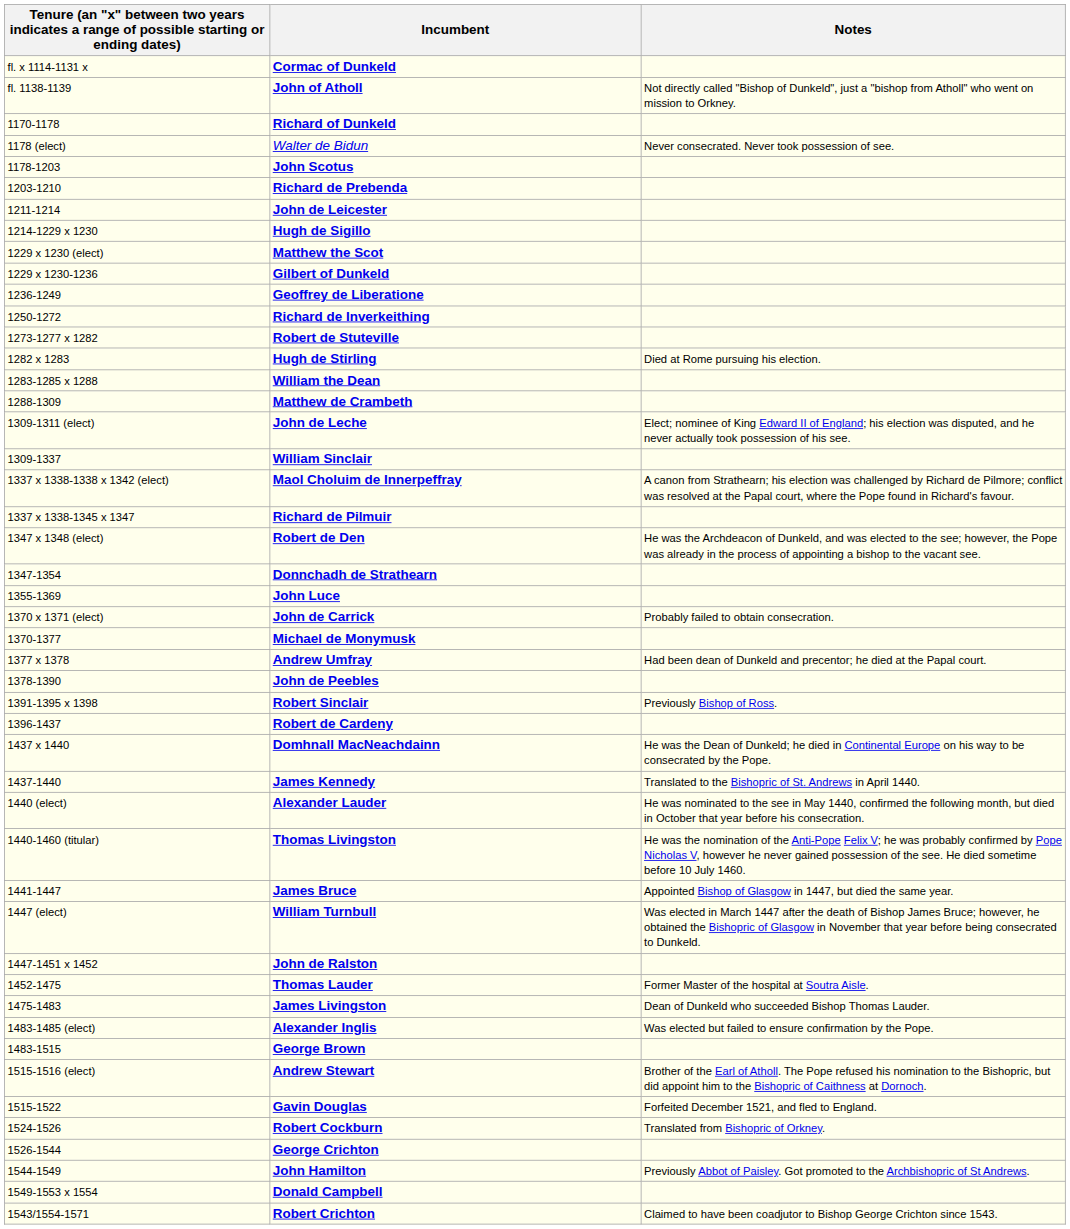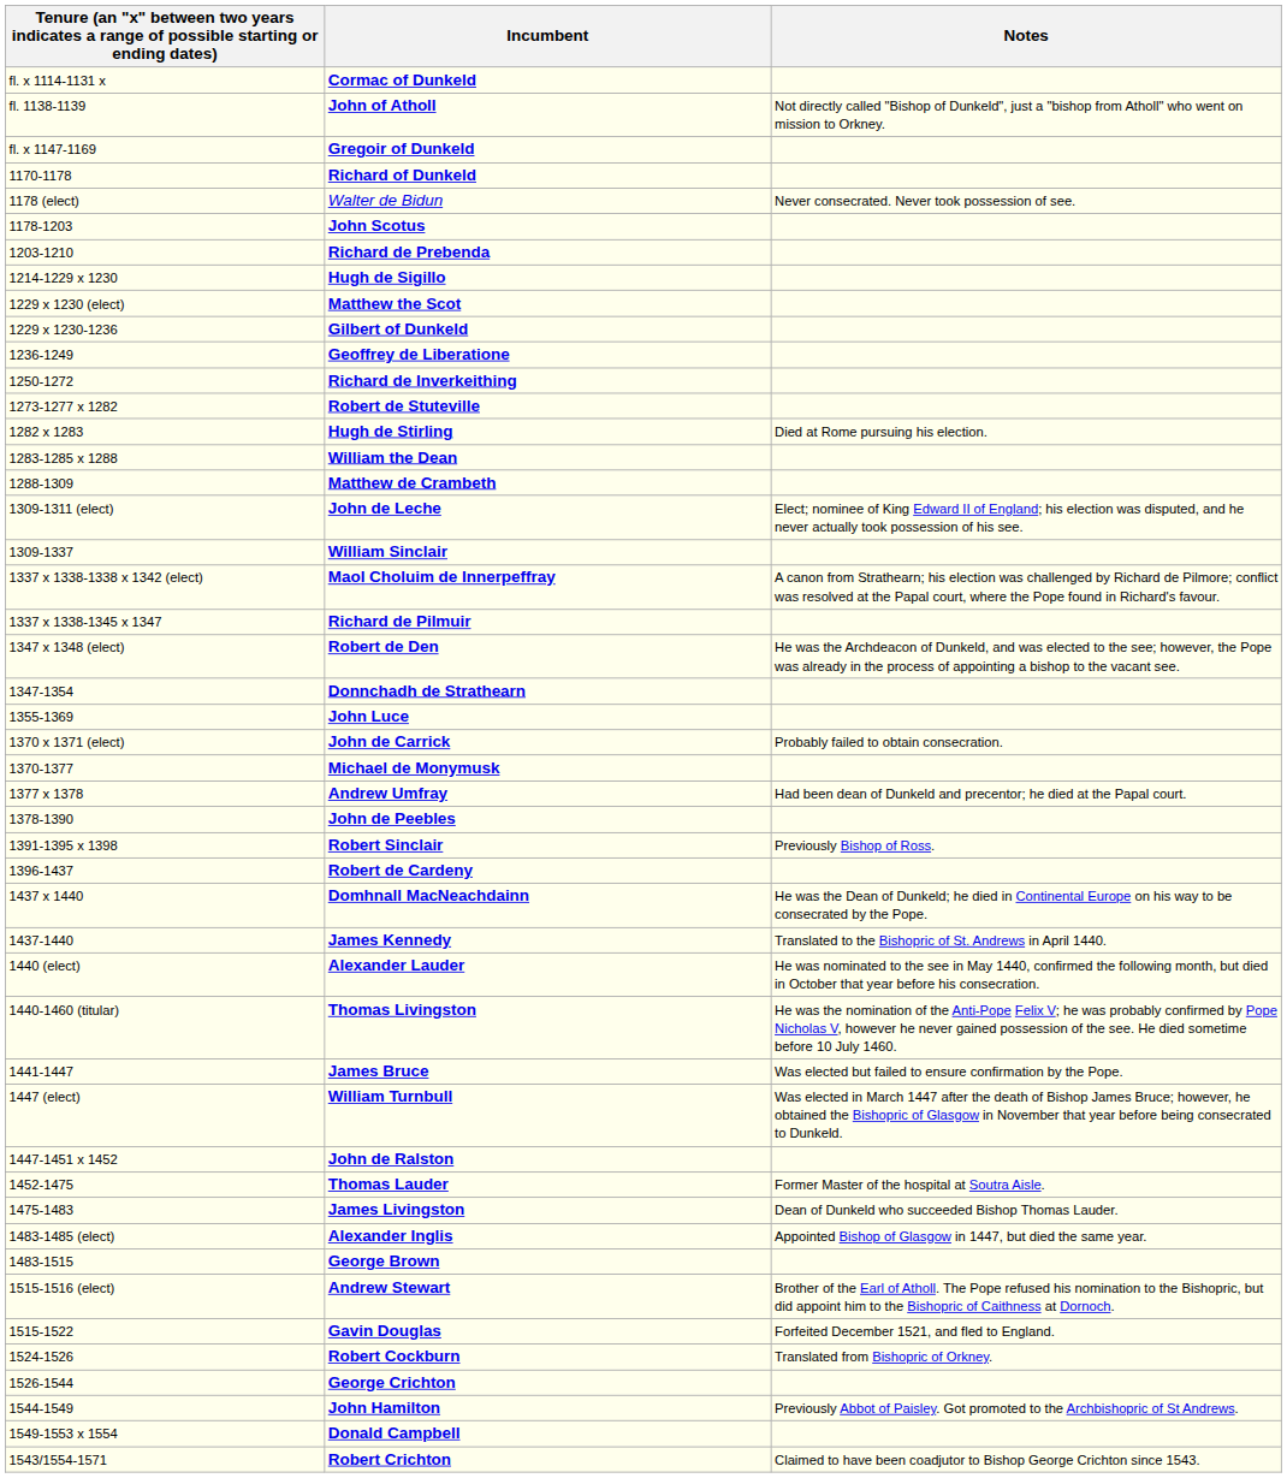+ row: fl. x 1147-1169 | Gregoir of Dunkeld
- row: 1211-1214 | John de Leicester
James Bruce | Notes: Appointed Bishop of Glasgow in 1447, but died the same year. -> Was elected but failed to ensure confirmation by the Pope.
Alexander Inglis | Notes: Was elected but failed to ensure confirmation by the Pope. -> Appointed Bishop of Glasgow in 1447, but died the same year.
